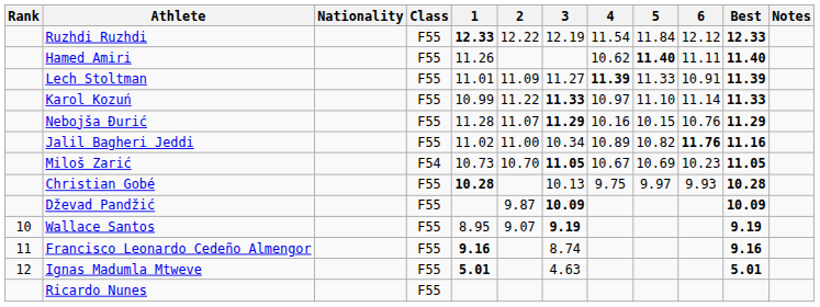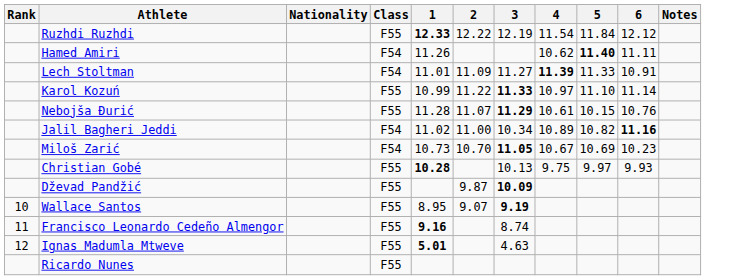- column: Best | 12.33 | 11.40 | 11.39 | 11.33 | 11.29 | 11.16 | 11.05 | 10.28 | 10.09 | 9.19 | 9.16 | 5.01
Hamed Amiri | Class: F55 -> F54
Lech Stoltman | Class: F55 -> F54
Nebojša Đurić | 4: 10.16 -> 10.61
Jalil Bagheri Jeddi | Class: F55 -> F54
Jalil Bagheri Jeddi | 6: 11.76 -> 11.16
